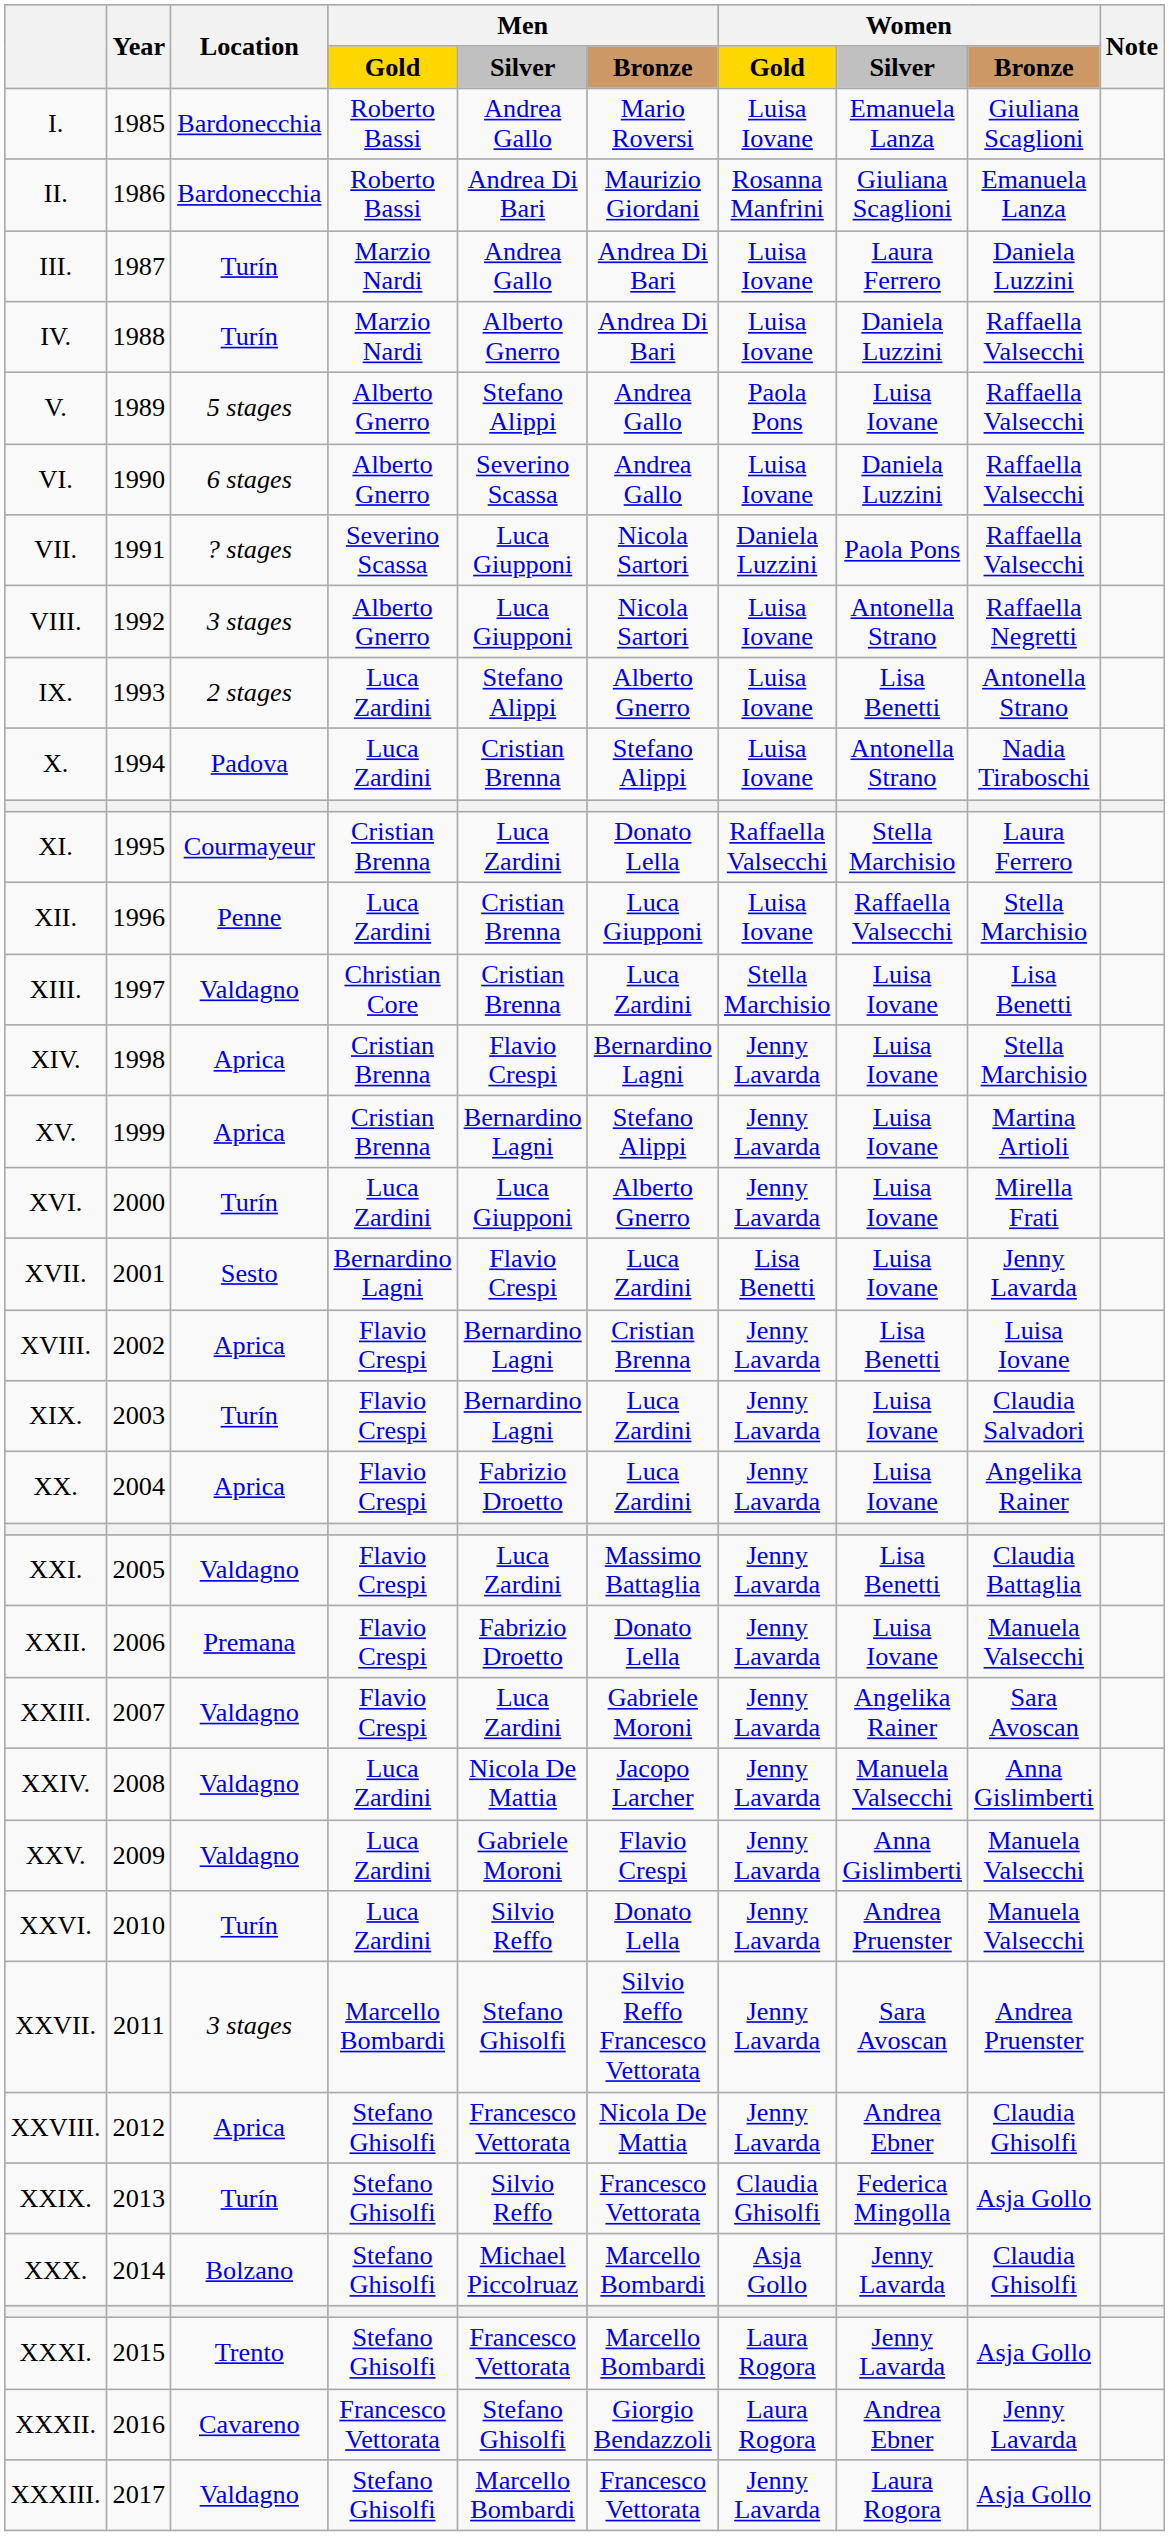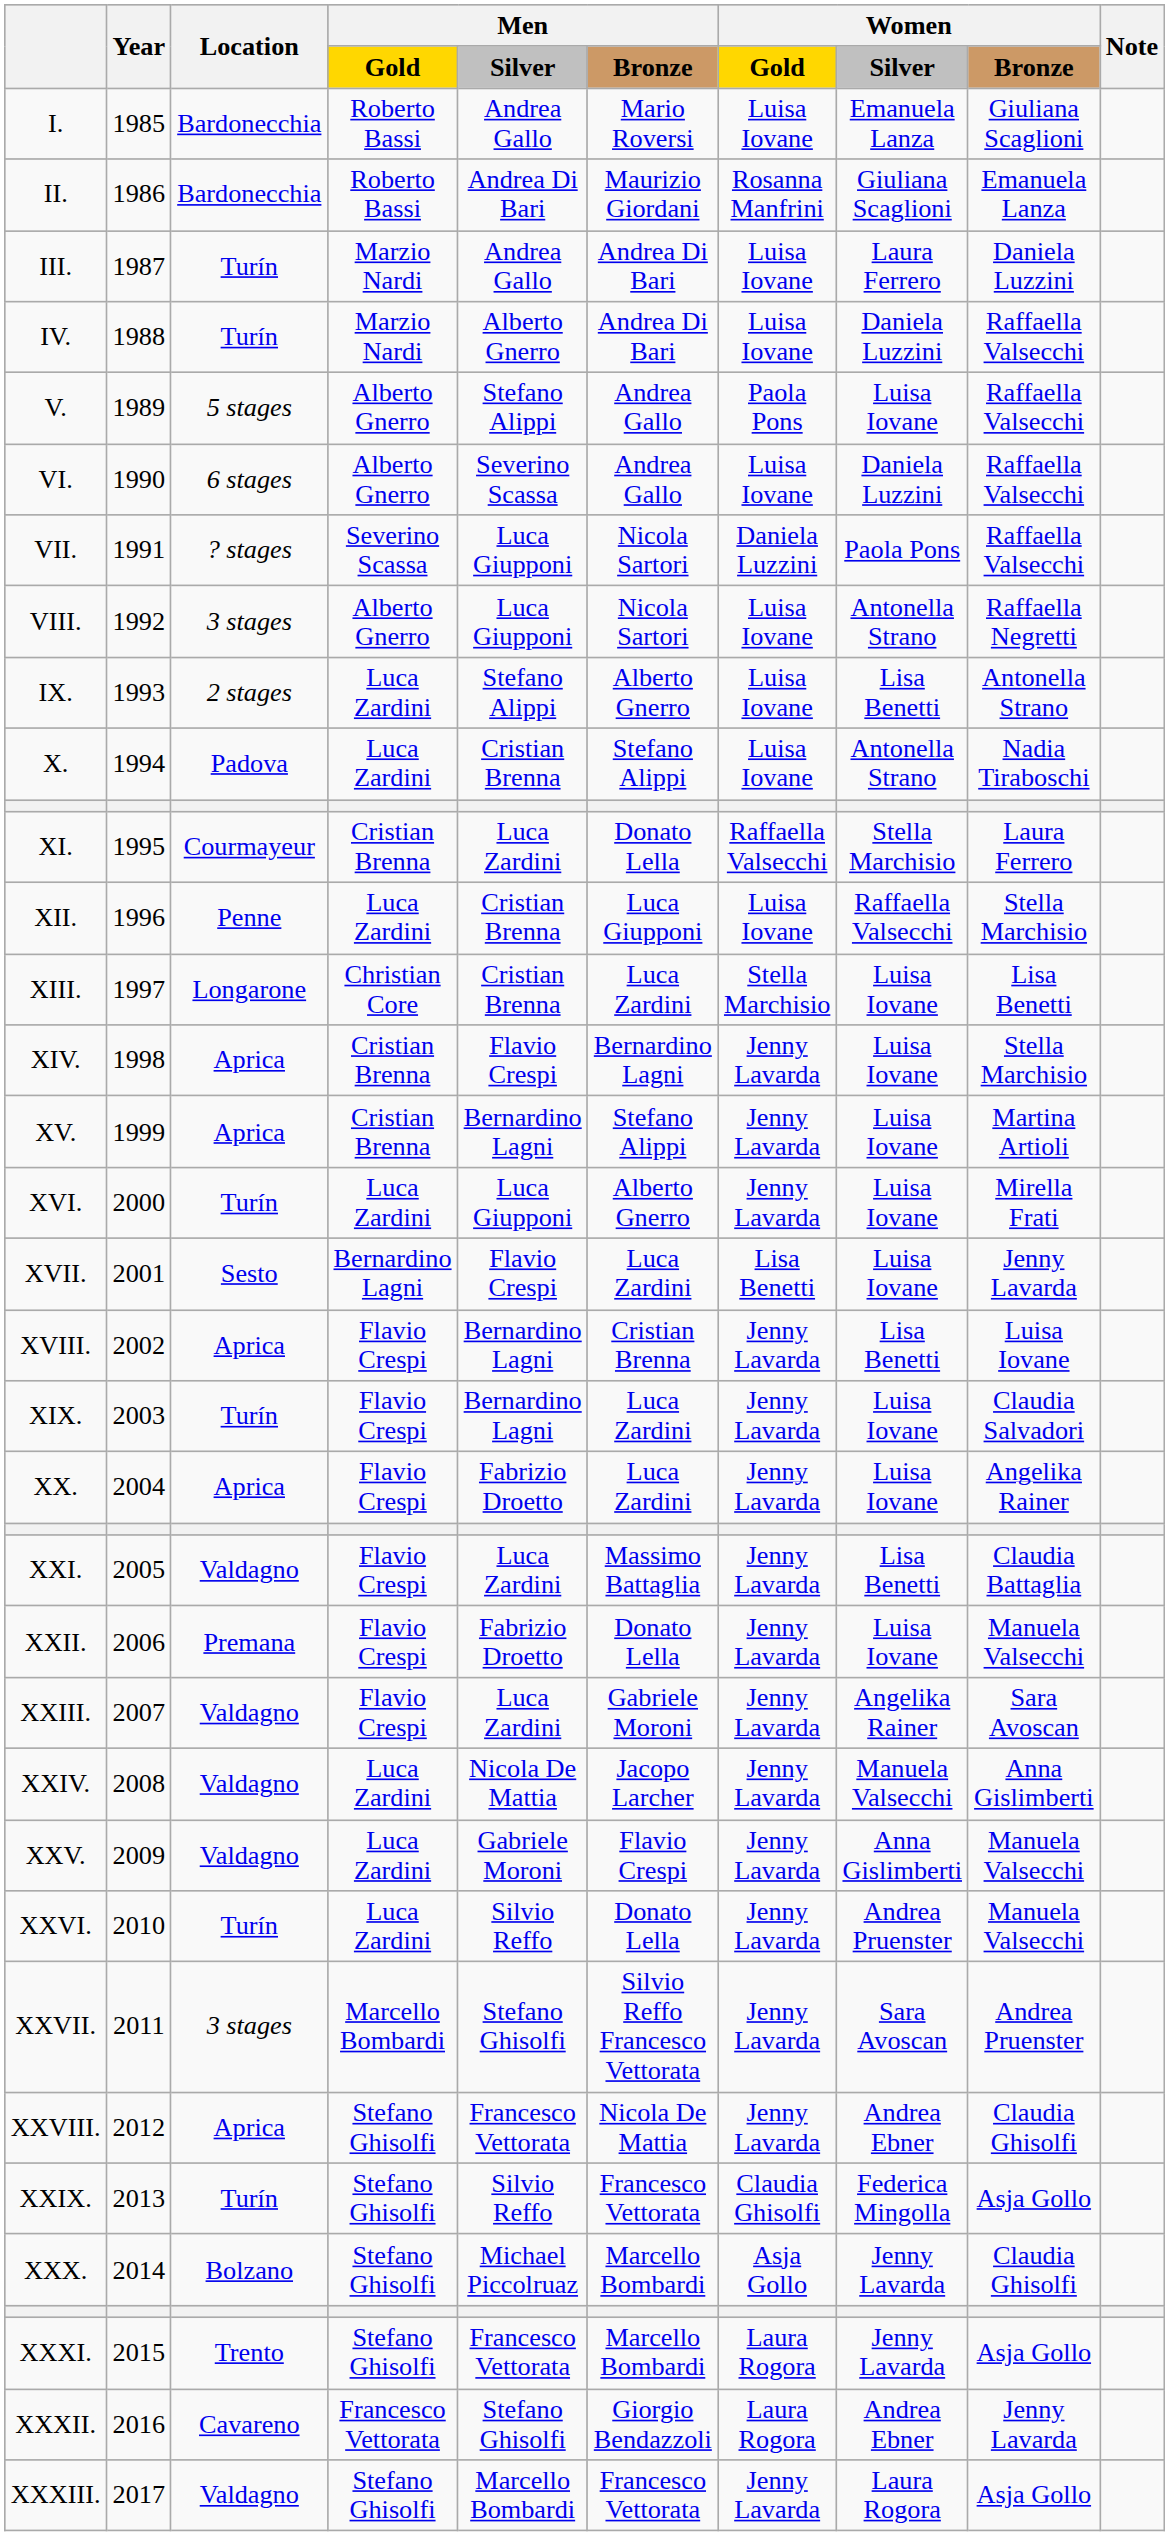XIII. | Location: Valdagno -> Longarone
